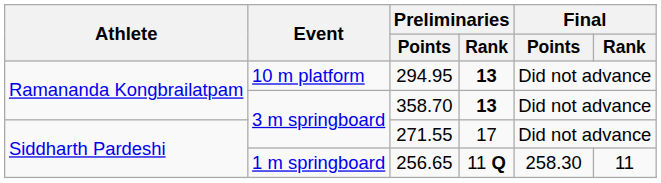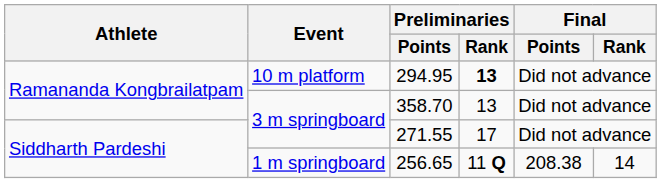358.70 | Preliminaries / Rank: bold -> normal
256.65 | Final / Points: 258.30 -> 208.38
256.65 | Final / Rank: 11 -> 14
